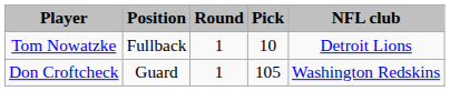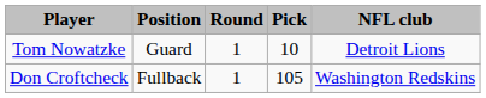Tom Nowatzke | Position: Fullback -> Guard
Don Croftcheck | Position: Guard -> Fullback
